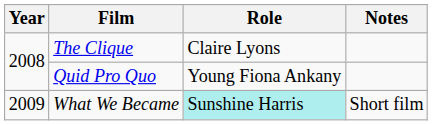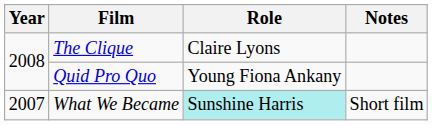What We Became | Year: 2009 -> 2007
